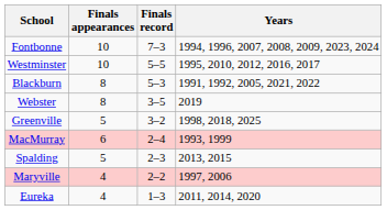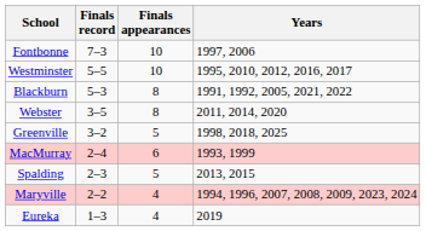columns swapped: Finals record <-> Finals appearances
Fontbonne | Years: 1994, 1996, 2007, 2008, 2009, 2023, 2024 -> 1997, 2006
Webster | Years: 2019 -> 2011, 2014, 2020
Maryville | Years: 1997, 2006 -> 1994, 1996, 2007, 2008, 2009, 2023, 2024
Eureka | Years: 2011, 2014, 2020 -> 2019
